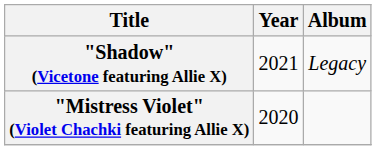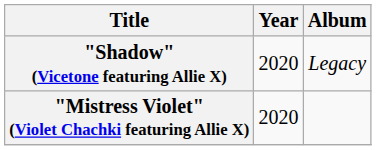"Shadow" (Vicetone featuring Allie X) | Year: 2021 -> 2020
